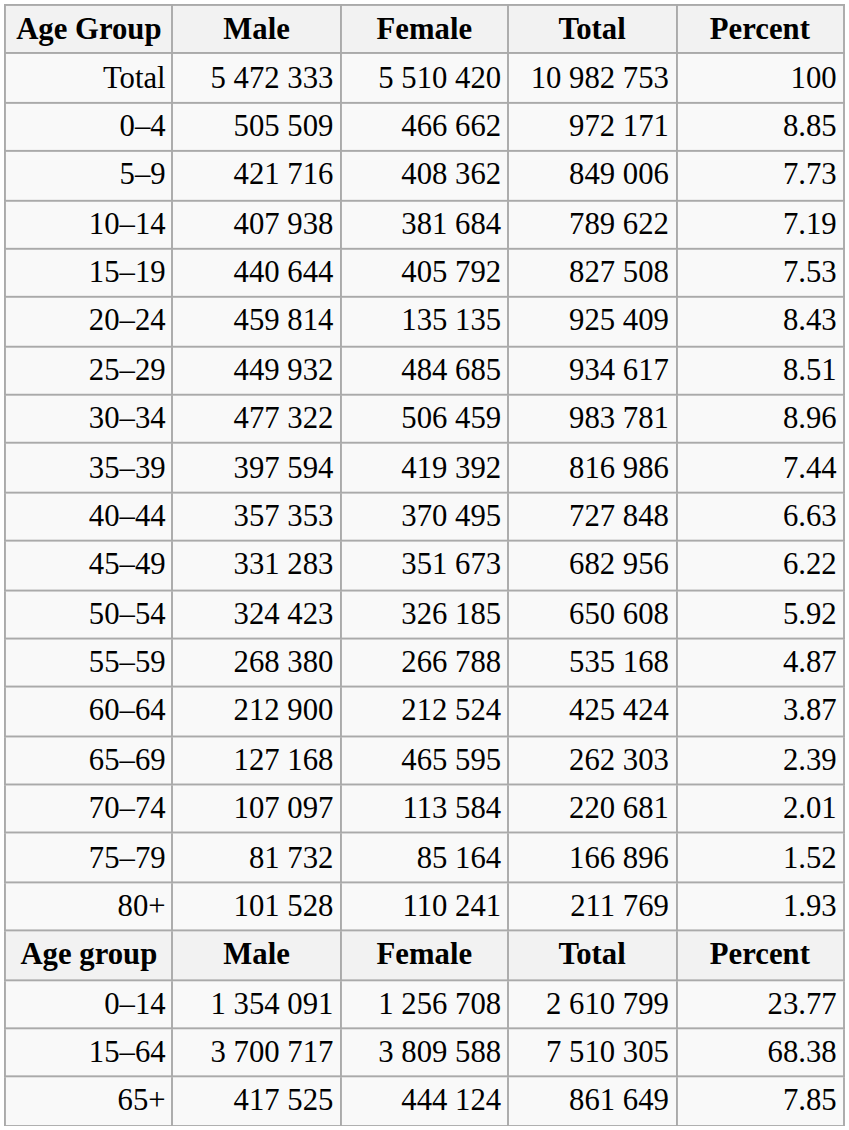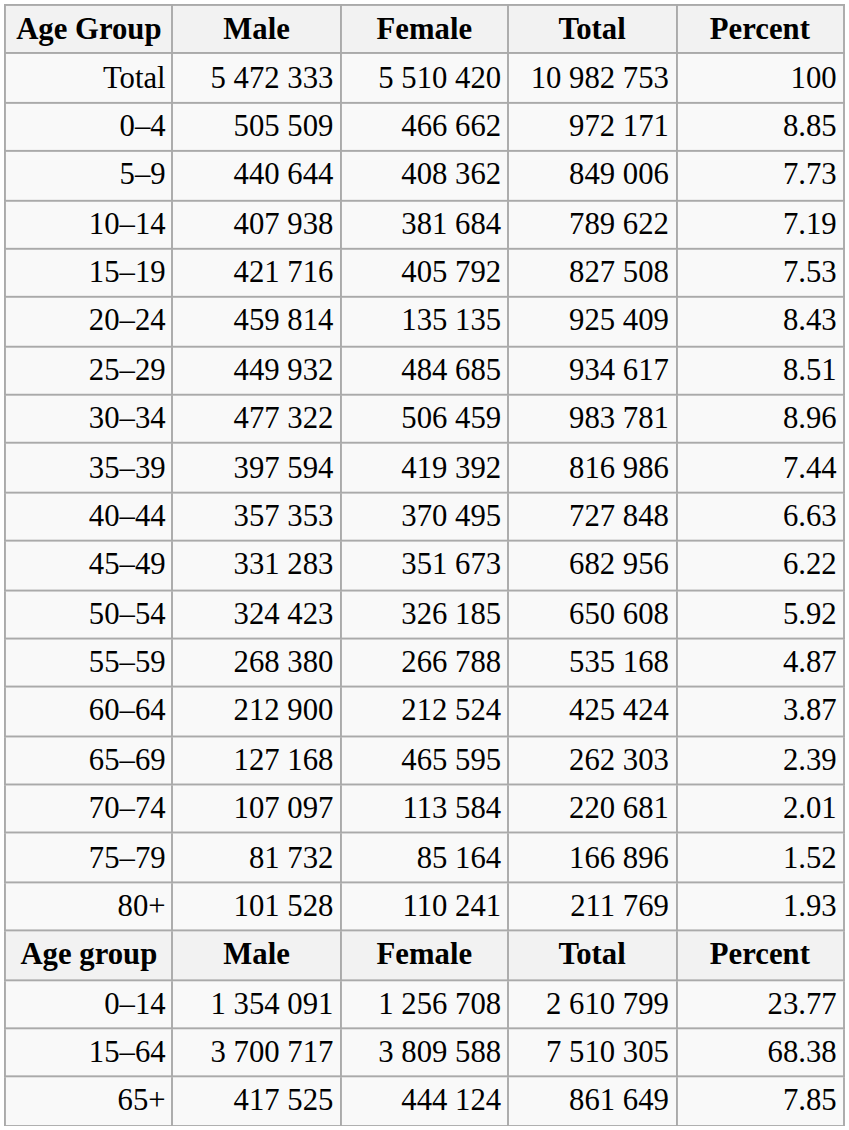5–9 | Male: 421 716 -> 440 644
15–19 | Male: 440 644 -> 421 716
